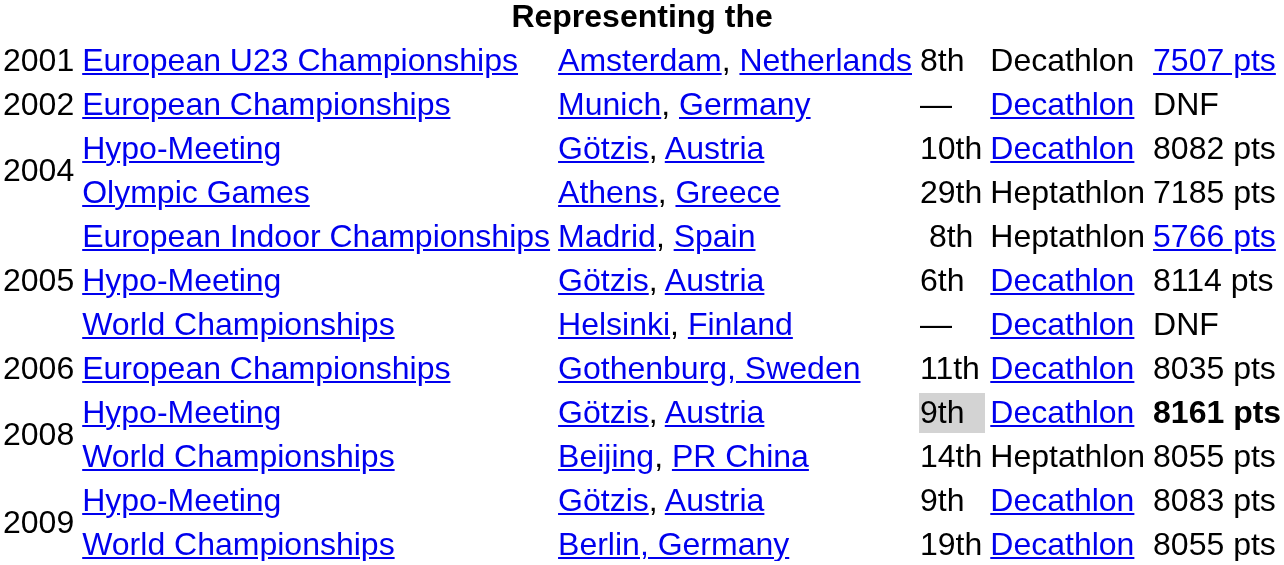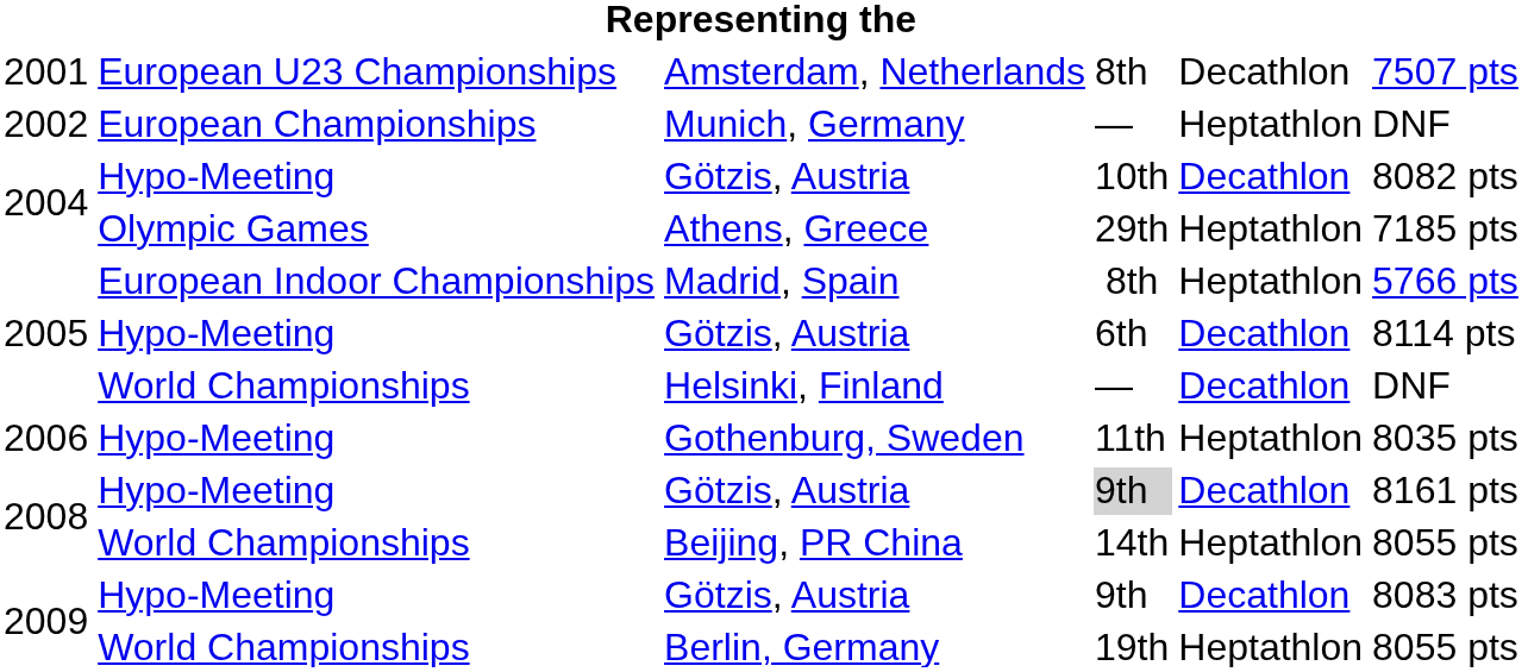Munich, Germany | column 5: Decathlon -> Heptathlon
Gothenburg, Sweden | column 2: European Championships -> Hypo-Meeting
Gothenburg, Sweden | column 5: Decathlon -> Heptathlon
2008 / Götzis, Austria | column 6: bold -> normal
Berlin, Germany | column 5: Decathlon -> Heptathlon
